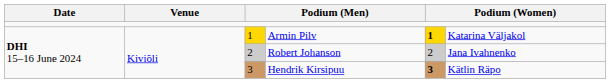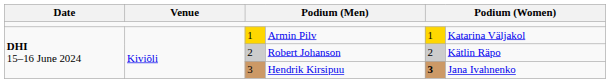Armin Pilv | column 5: bold -> normal
Robert Johanson | column 6: Jana Ivahnenko -> Kätlin Räpo
Hendrik Kirsipuu | column 6: Kätlin Räpo -> Jana Ivahnenko
